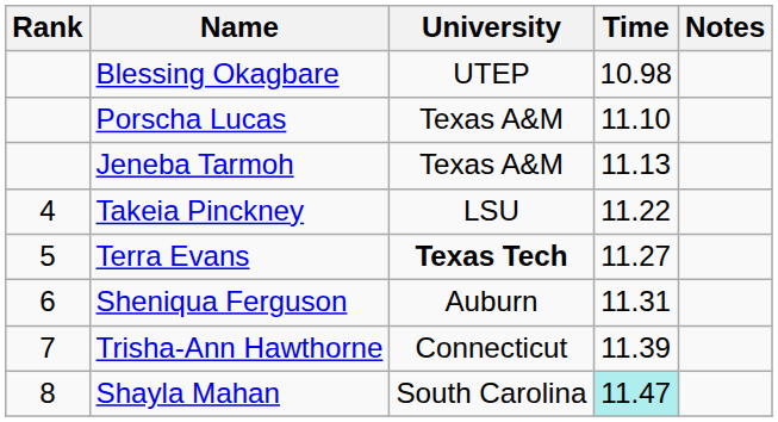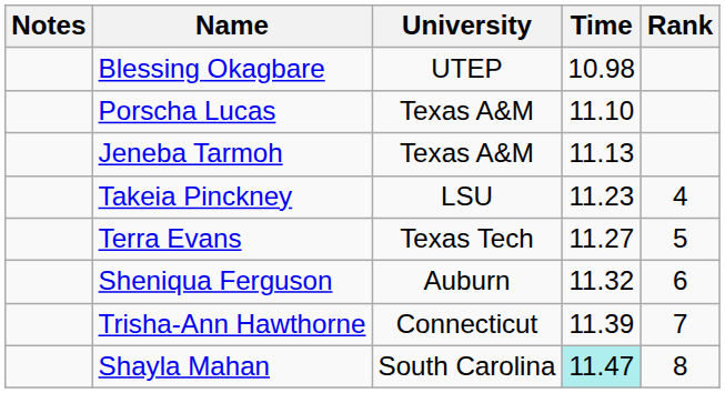columns swapped: Rank <-> Notes
Takeia Pinckney | Time: 11.22 -> 11.23
Terra Evans | University: bold -> normal
Sheniqua Ferguson | Time: 11.31 -> 11.32
